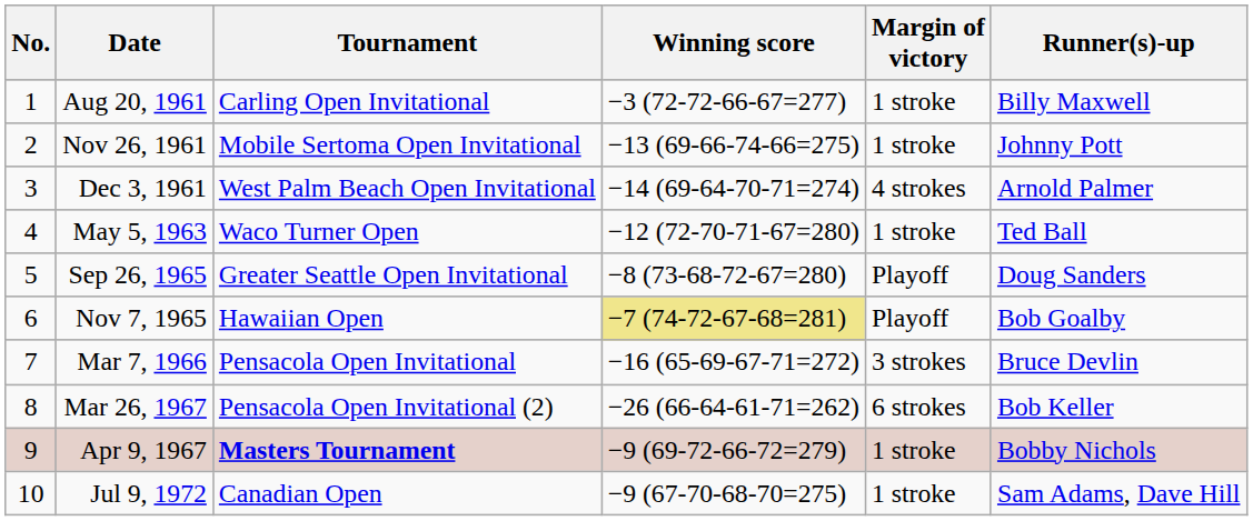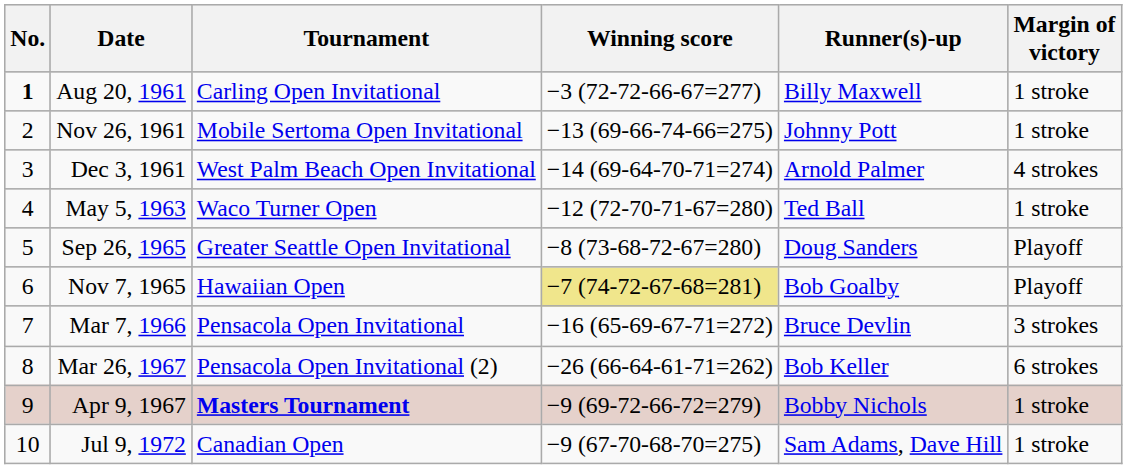columns swapped: Margin of victory <-> Runner(s)-up
Aug 20, 1961 | No.: normal -> bold
